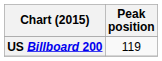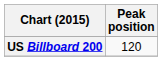US Billboard 200 | Peak position: 119 -> 120
